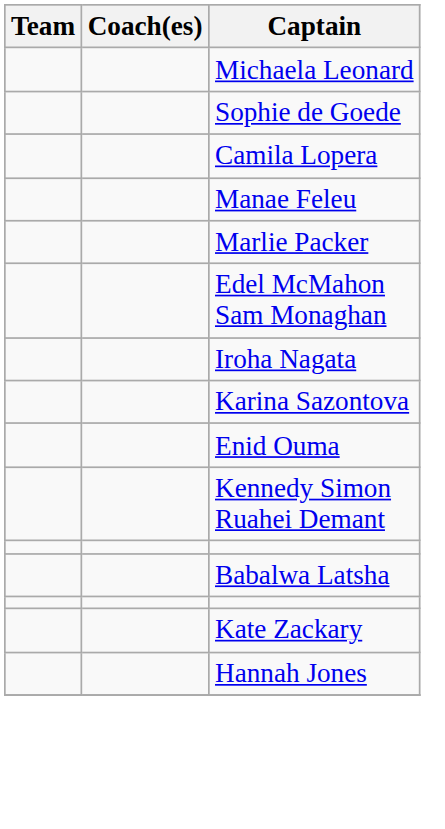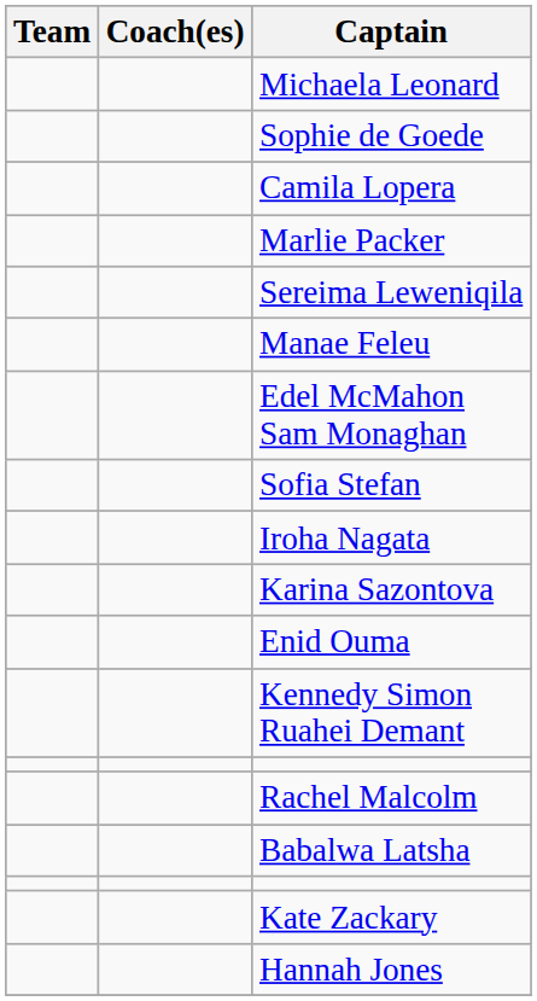rows swapped: Marlie Packer <-> Manae Feleu
+ row: Sereima Leweniqila
+ row: Sofia Stefan
+ row: Rachel Malcolm
